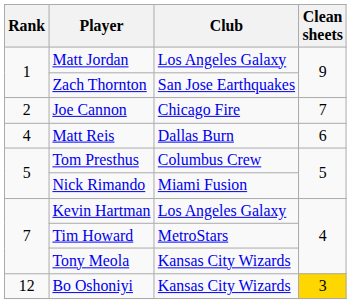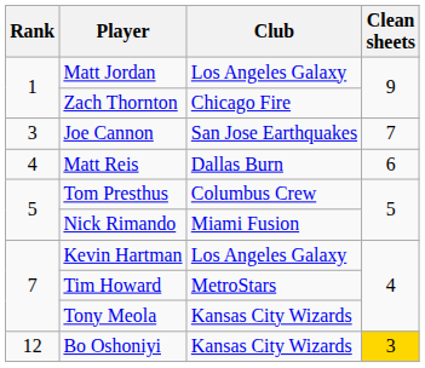Zach Thornton | Club: San Jose Earthquakes -> Chicago Fire
Joe Cannon | Rank: 2 -> 3
Joe Cannon | Club: Chicago Fire -> San Jose Earthquakes
